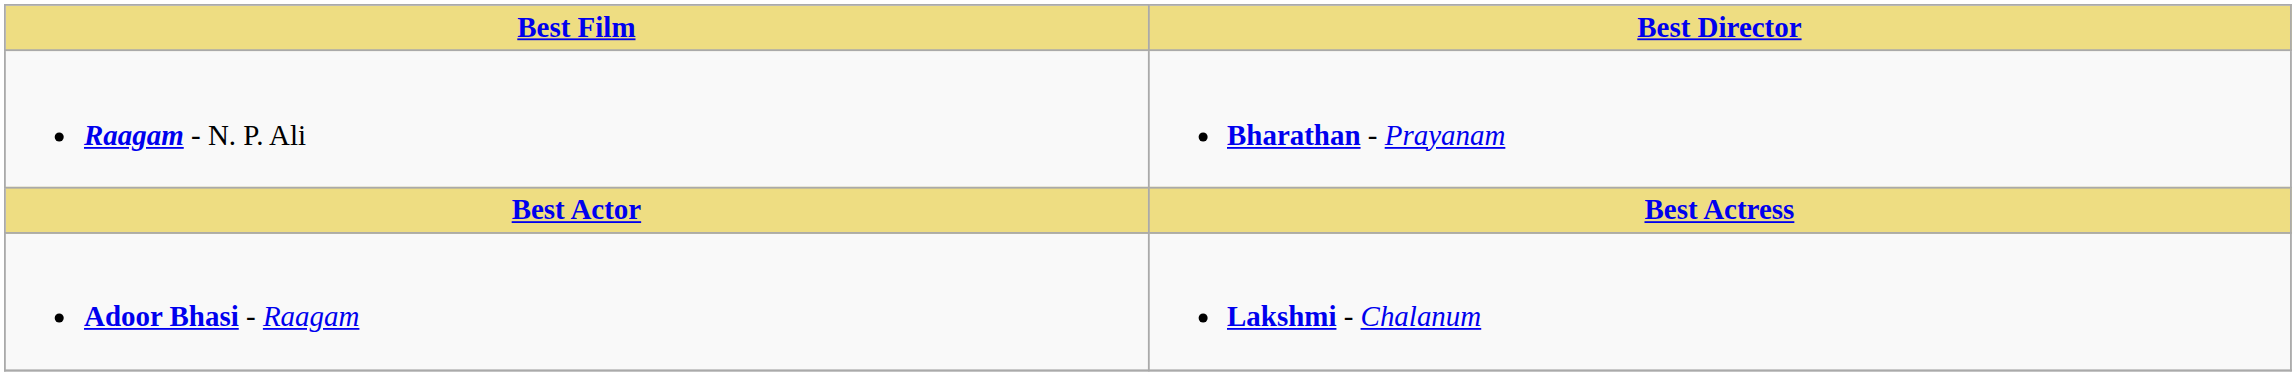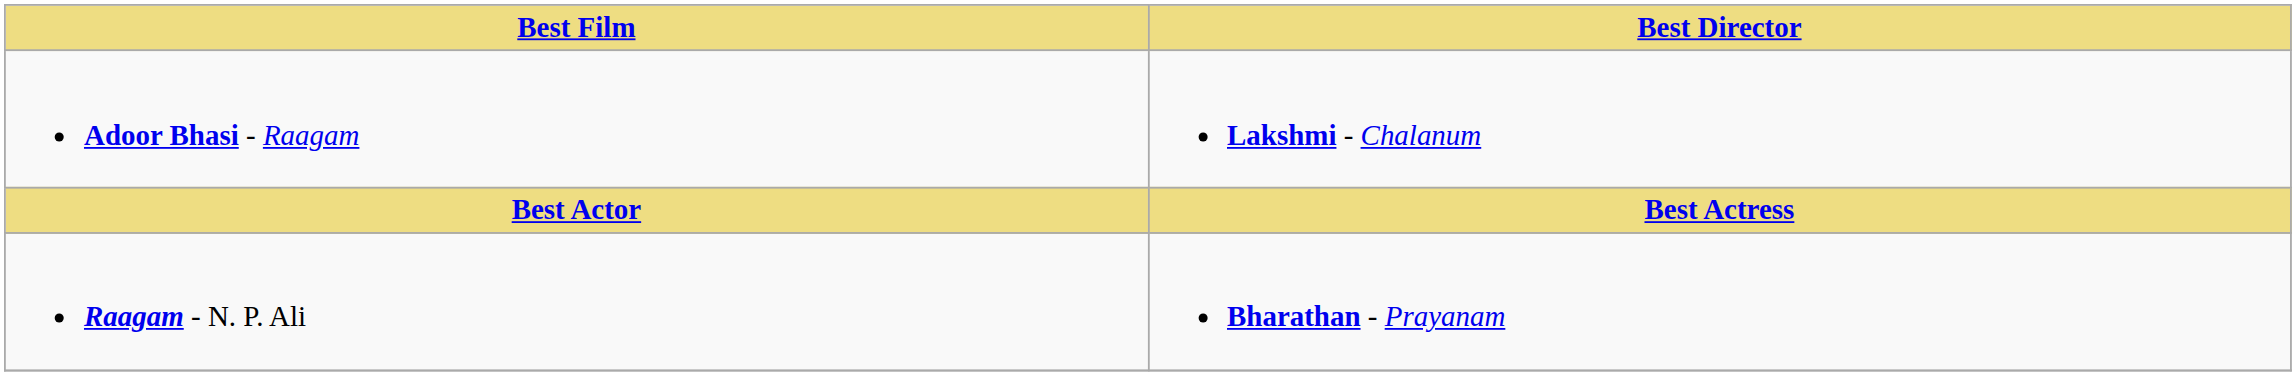rows swapped: Raagam - N. P. Ali <-> Adoor Bhasi - Raagam
